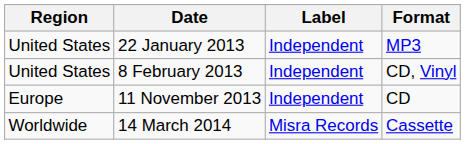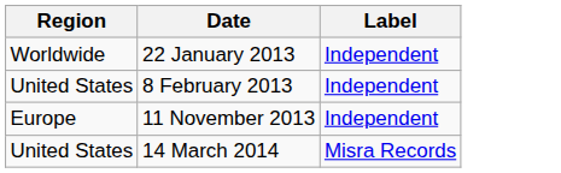- column: Format | MP3 | CD, Vinyl | CD | Cassette
22 January 2013 | Region: United States -> Worldwide
14 March 2014 | Region: Worldwide -> United States
